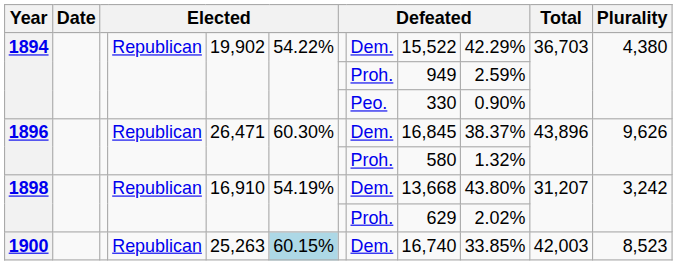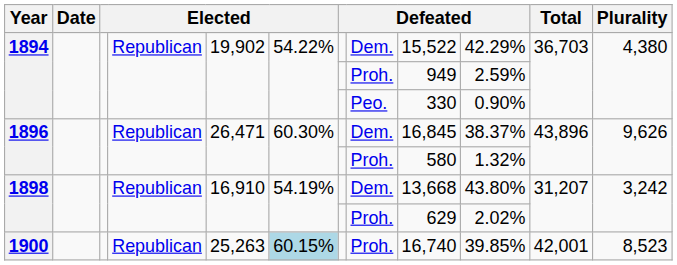1900 | column 8: Dem. -> Proh.
1900 | column 10: 33.85% -> 39.85%
1900 | Total: 42,003 -> 42,001
